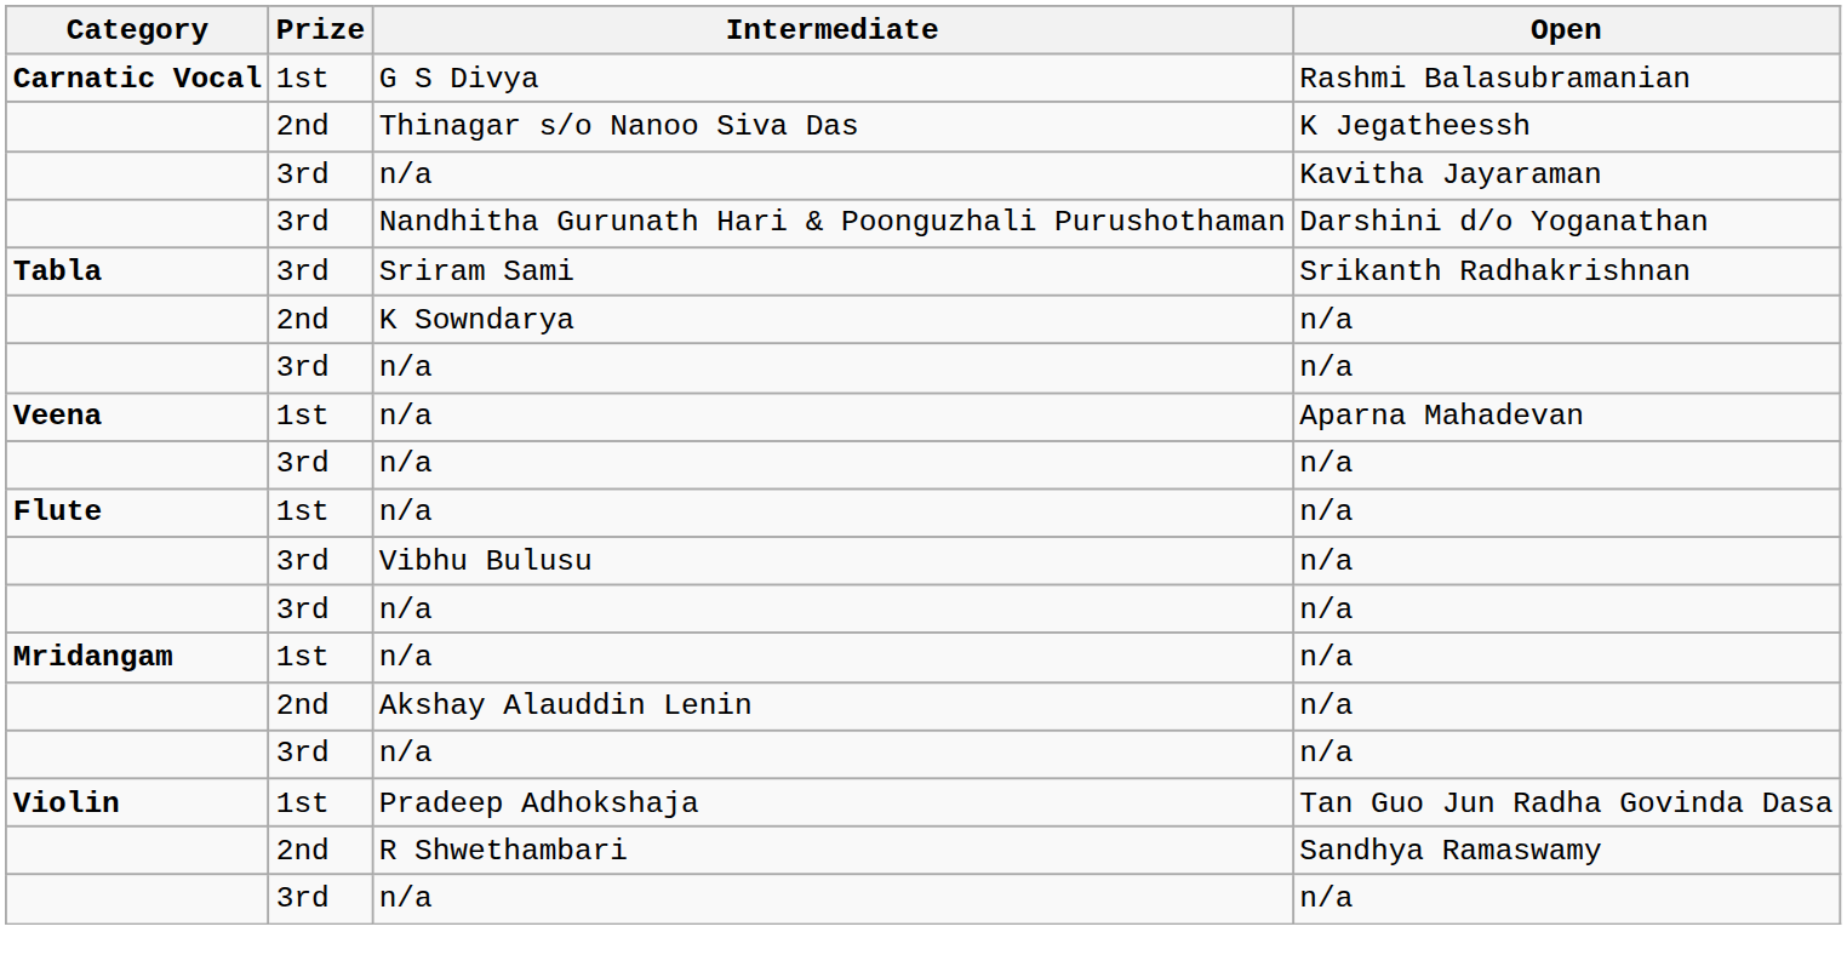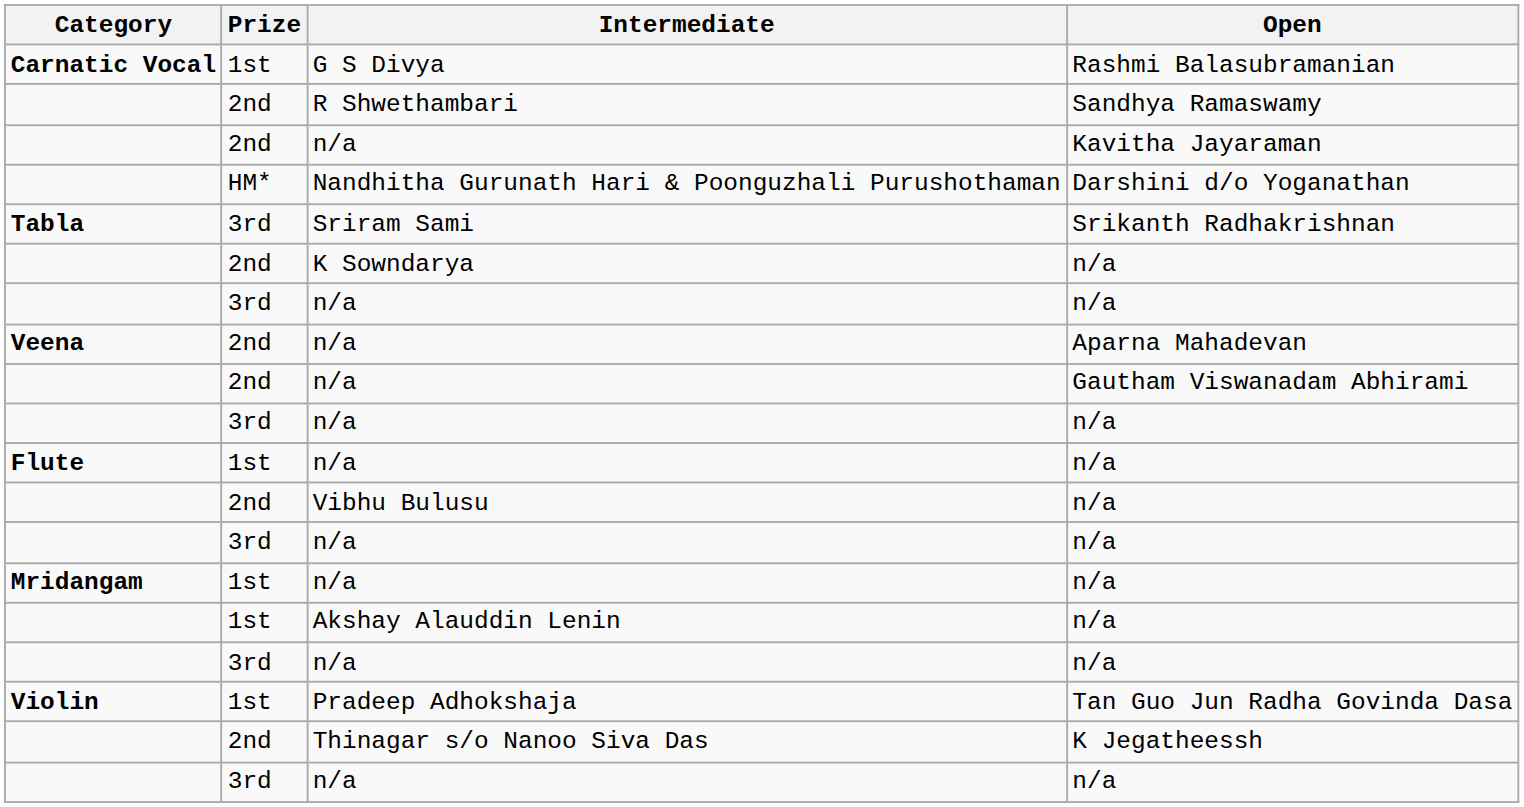rows swapped: R Shwethambari <-> Thinagar s/o Nanoo Siva Das
n/a / Kavitha Jayaraman | Prize: 3rd -> 2nd
Nandhitha Gurunath Hari & Poonguzhali Purushothaman | Prize: 3rd -> HM*
n/a / Aparna Mahadevan | Prize: 1st -> 2nd
+ row: 2nd | n/a | Gautham Viswanadam Abhirami
Vibhu Bulusu | Prize: 3rd -> 2nd
Akshay Alauddin Lenin | Prize: 2nd -> 1st
